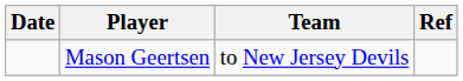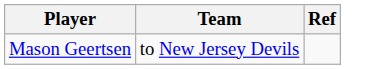- column: Date
